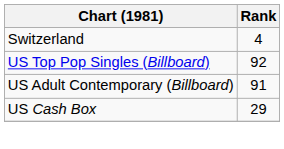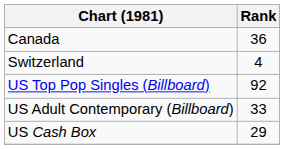+ row: Canada | 36
US Adult Contemporary (Billboard) | Rank: 91 -> 33
